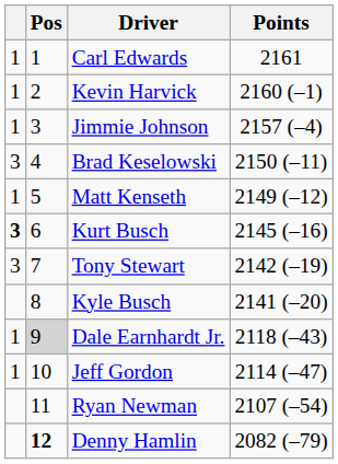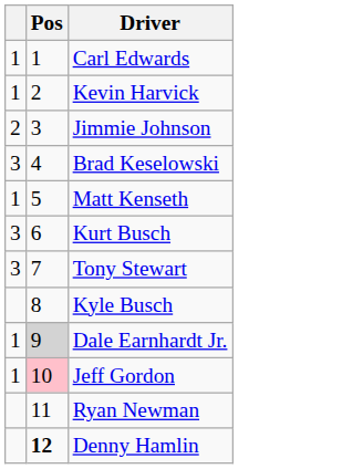- column: Points | 2161 | 2160 (–1) | 2157 (–4) | 2150 (–11) | 2149 (–12) | 2145 (–16) | 2142 (–19) | 2141 (–20) | 2118 (–43) | 2114 (–47) | 2107 (–54) | 2082 (–79)
Jimmie Johnson | column 1: 1 -> 2
Kurt Busch | column 1: bold -> normal
Jeff Gordon | Pos: no background -> pink background
